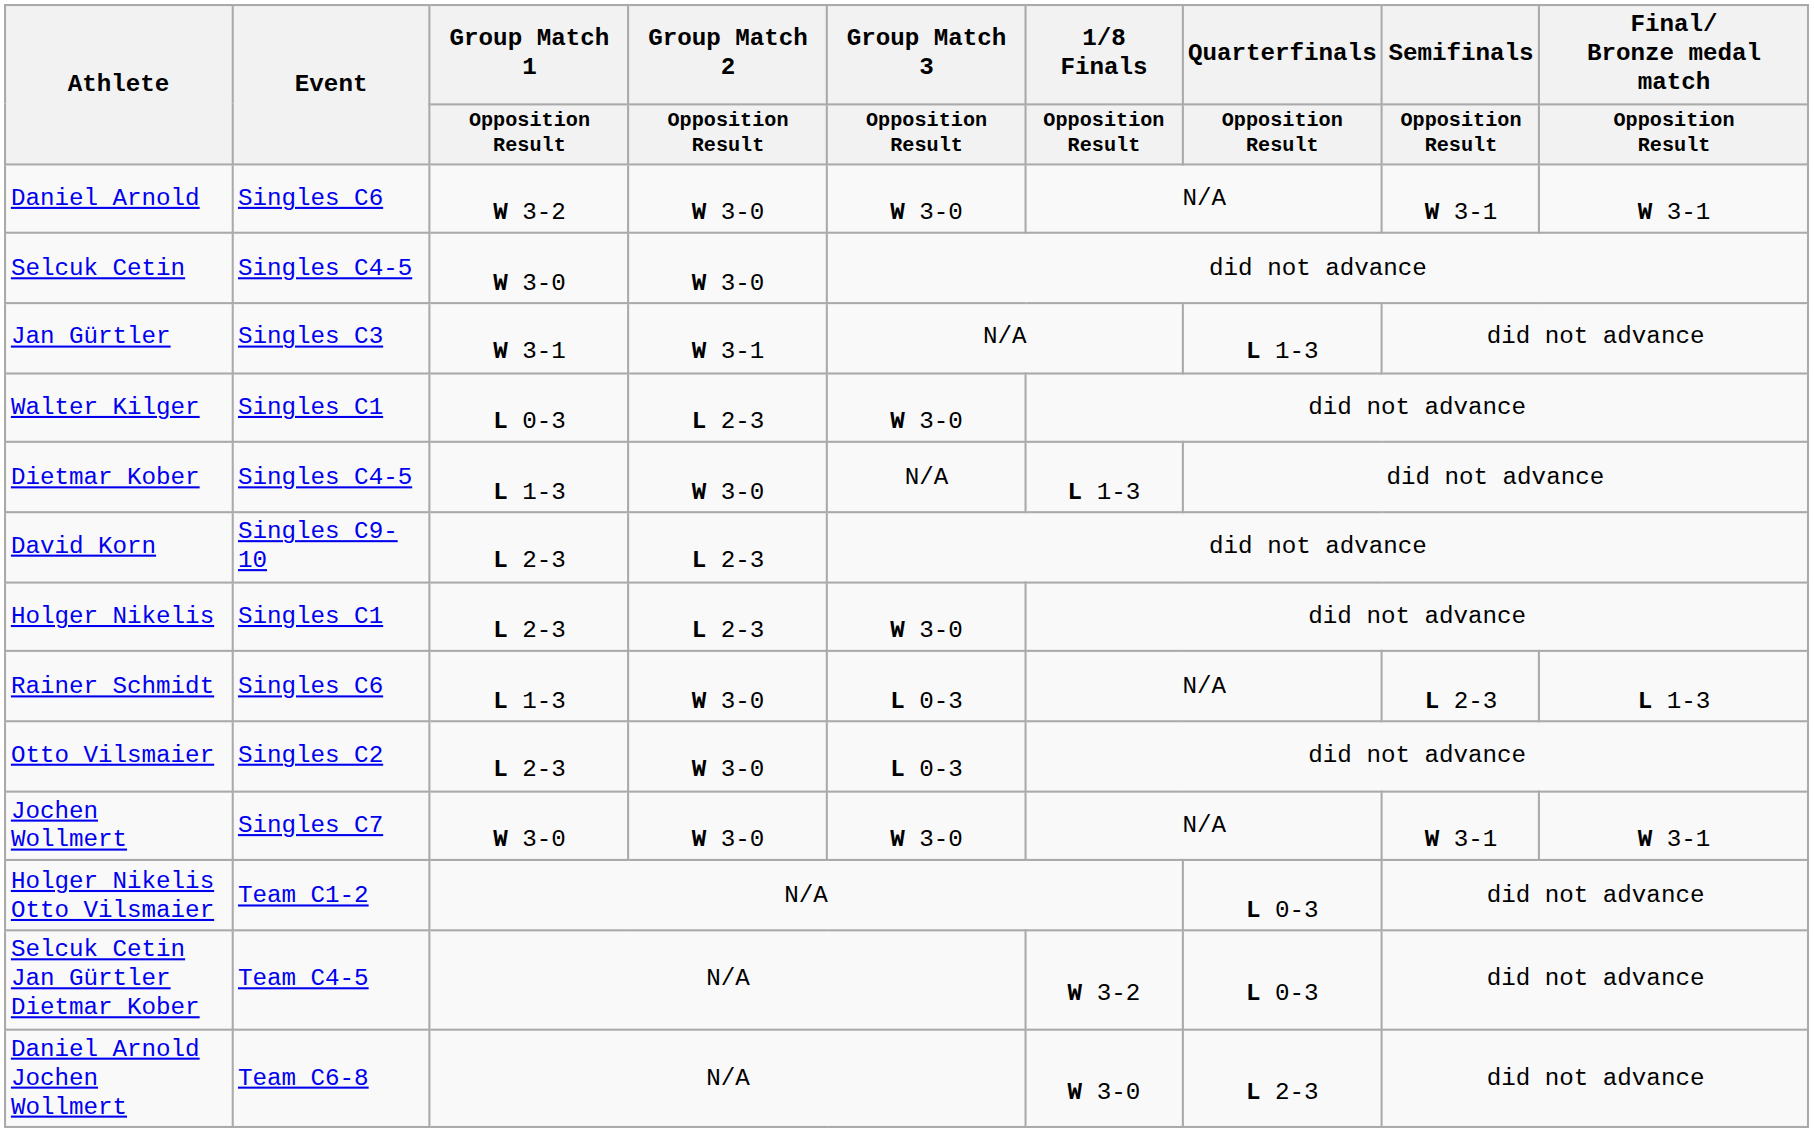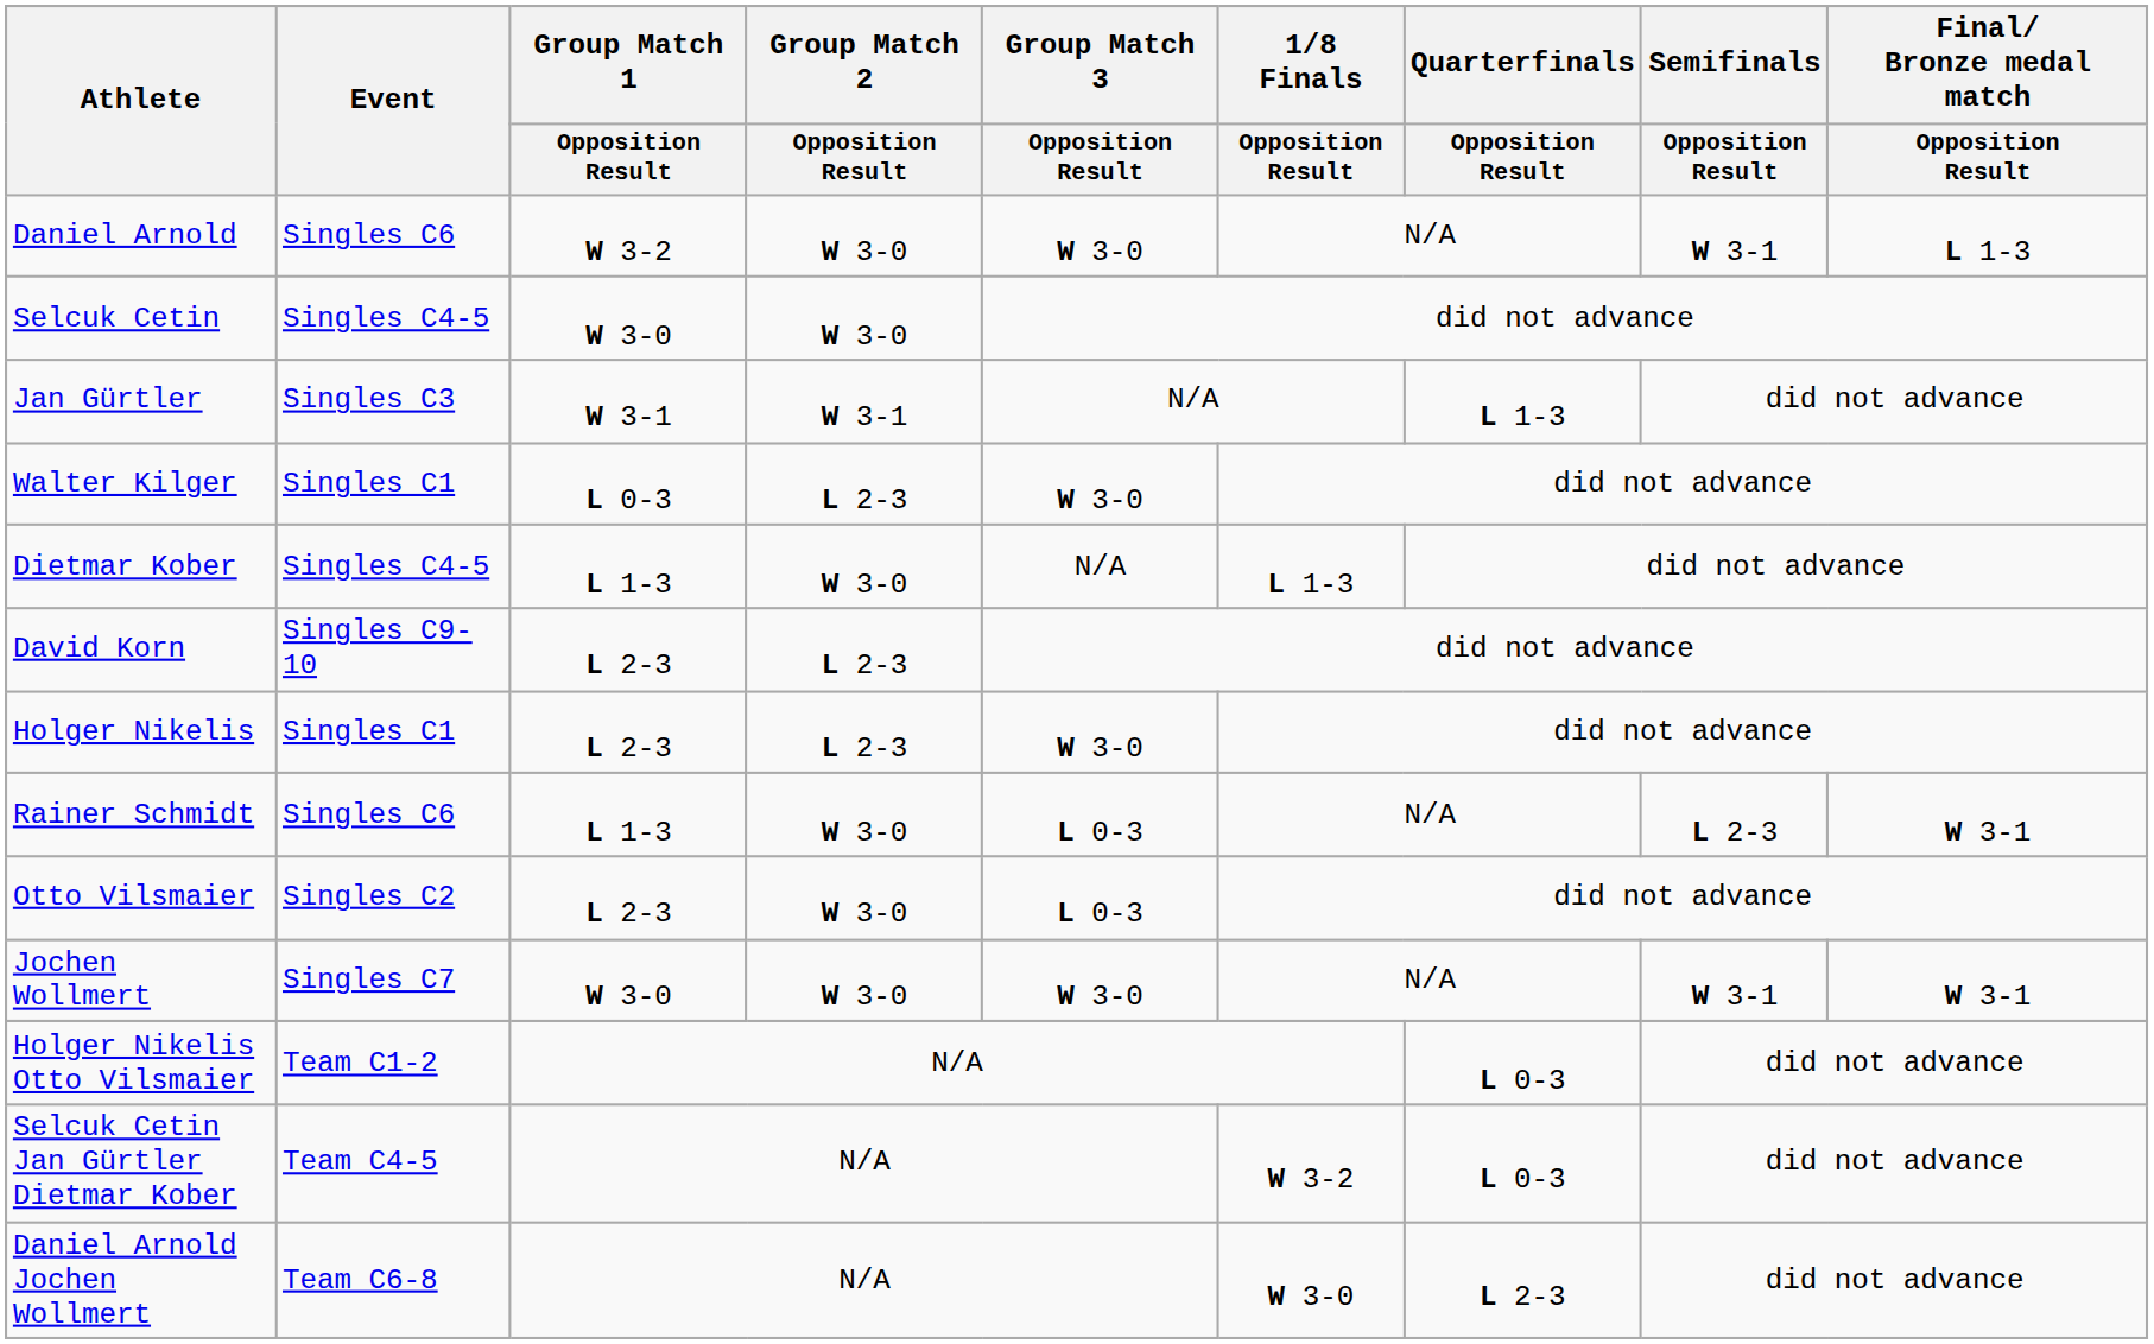Daniel Arnold | Final/ Bronze medal match / Opposition Result: W 3-1 -> L 1-3
Rainer Schmidt | Final/ Bronze medal match / Opposition Result: L 1-3 -> W 3-1
